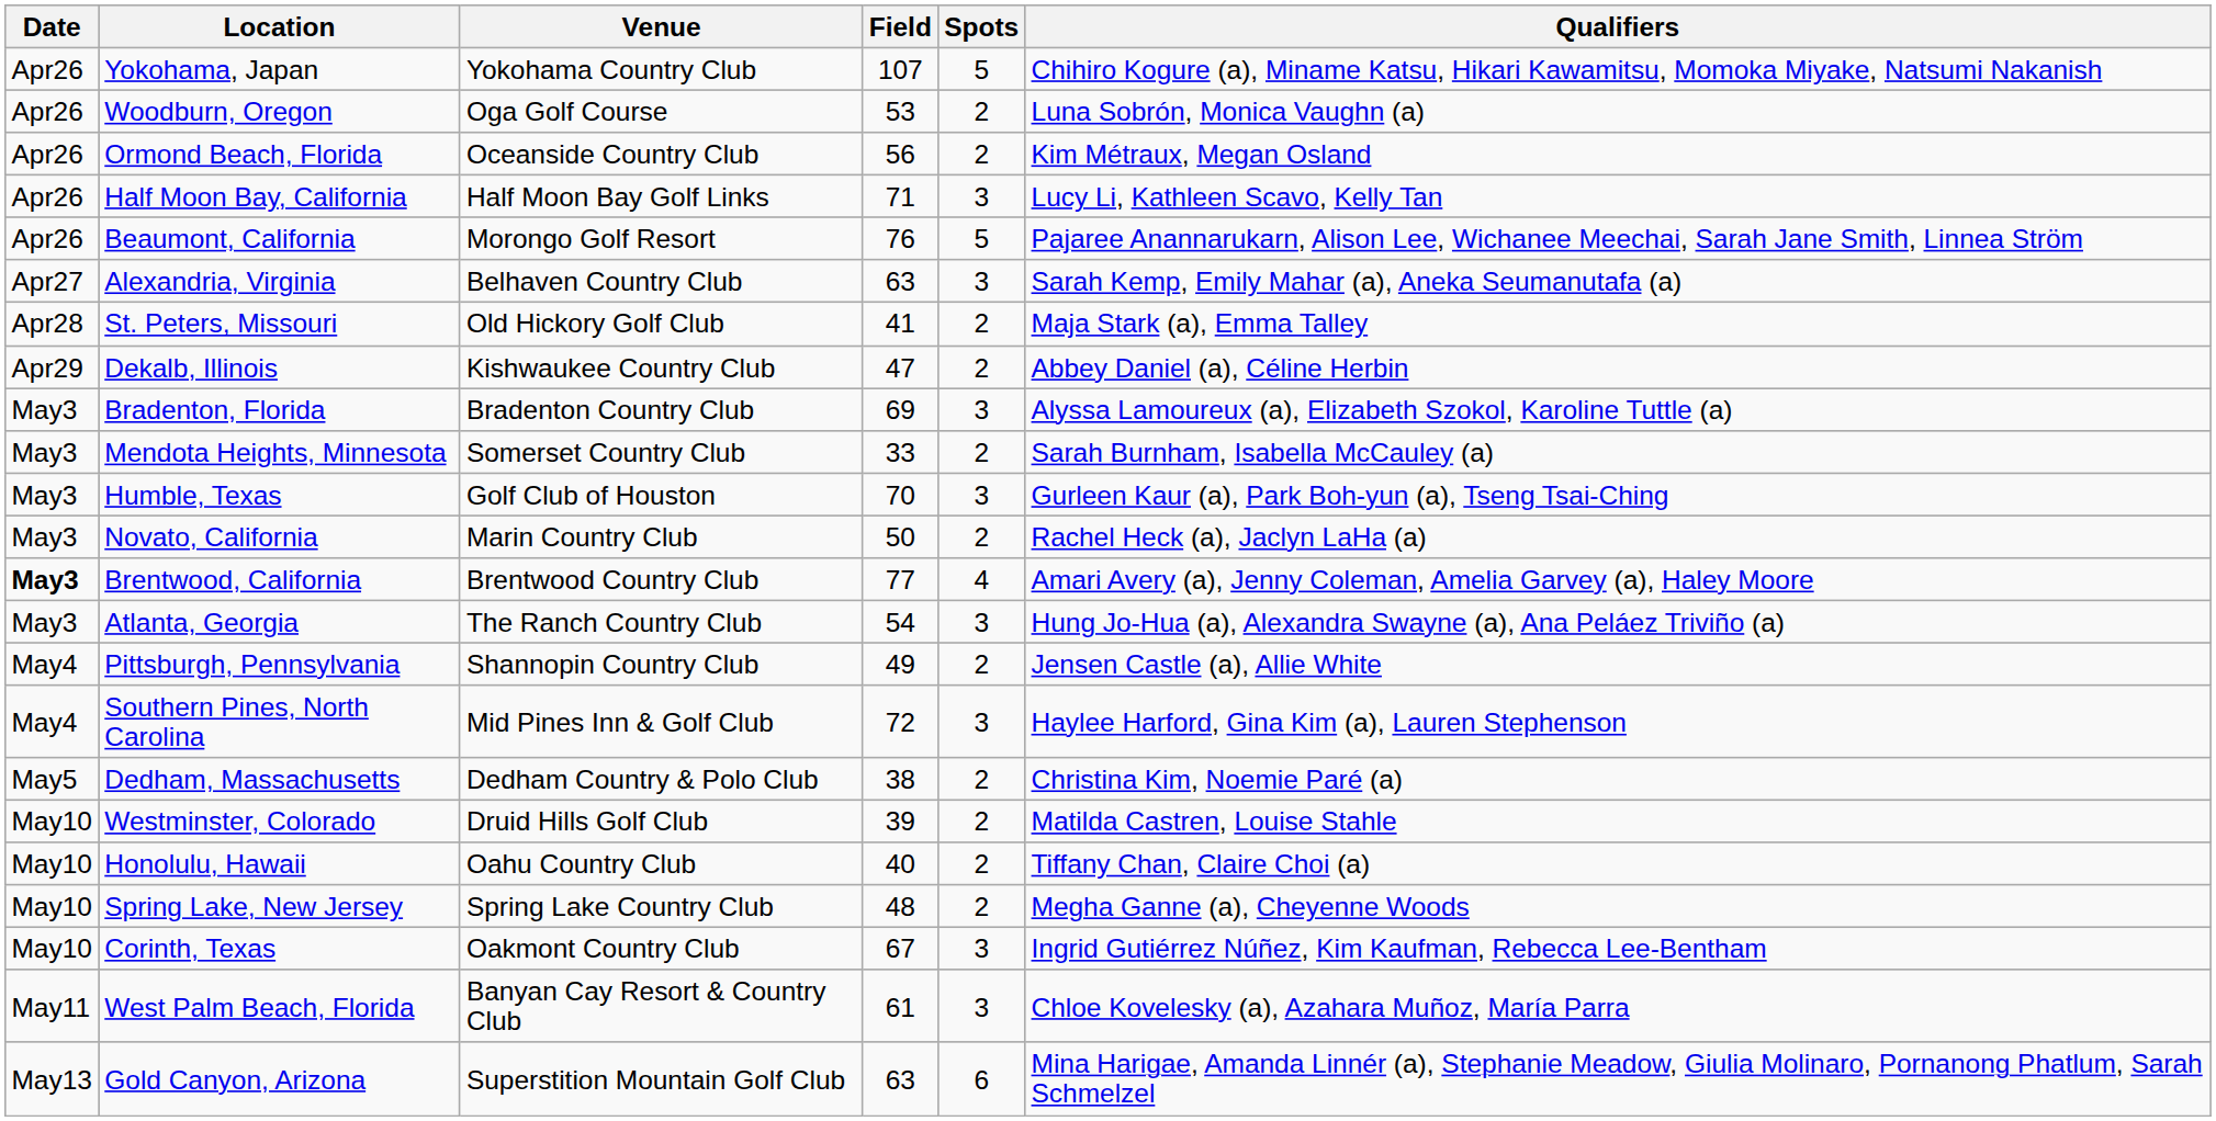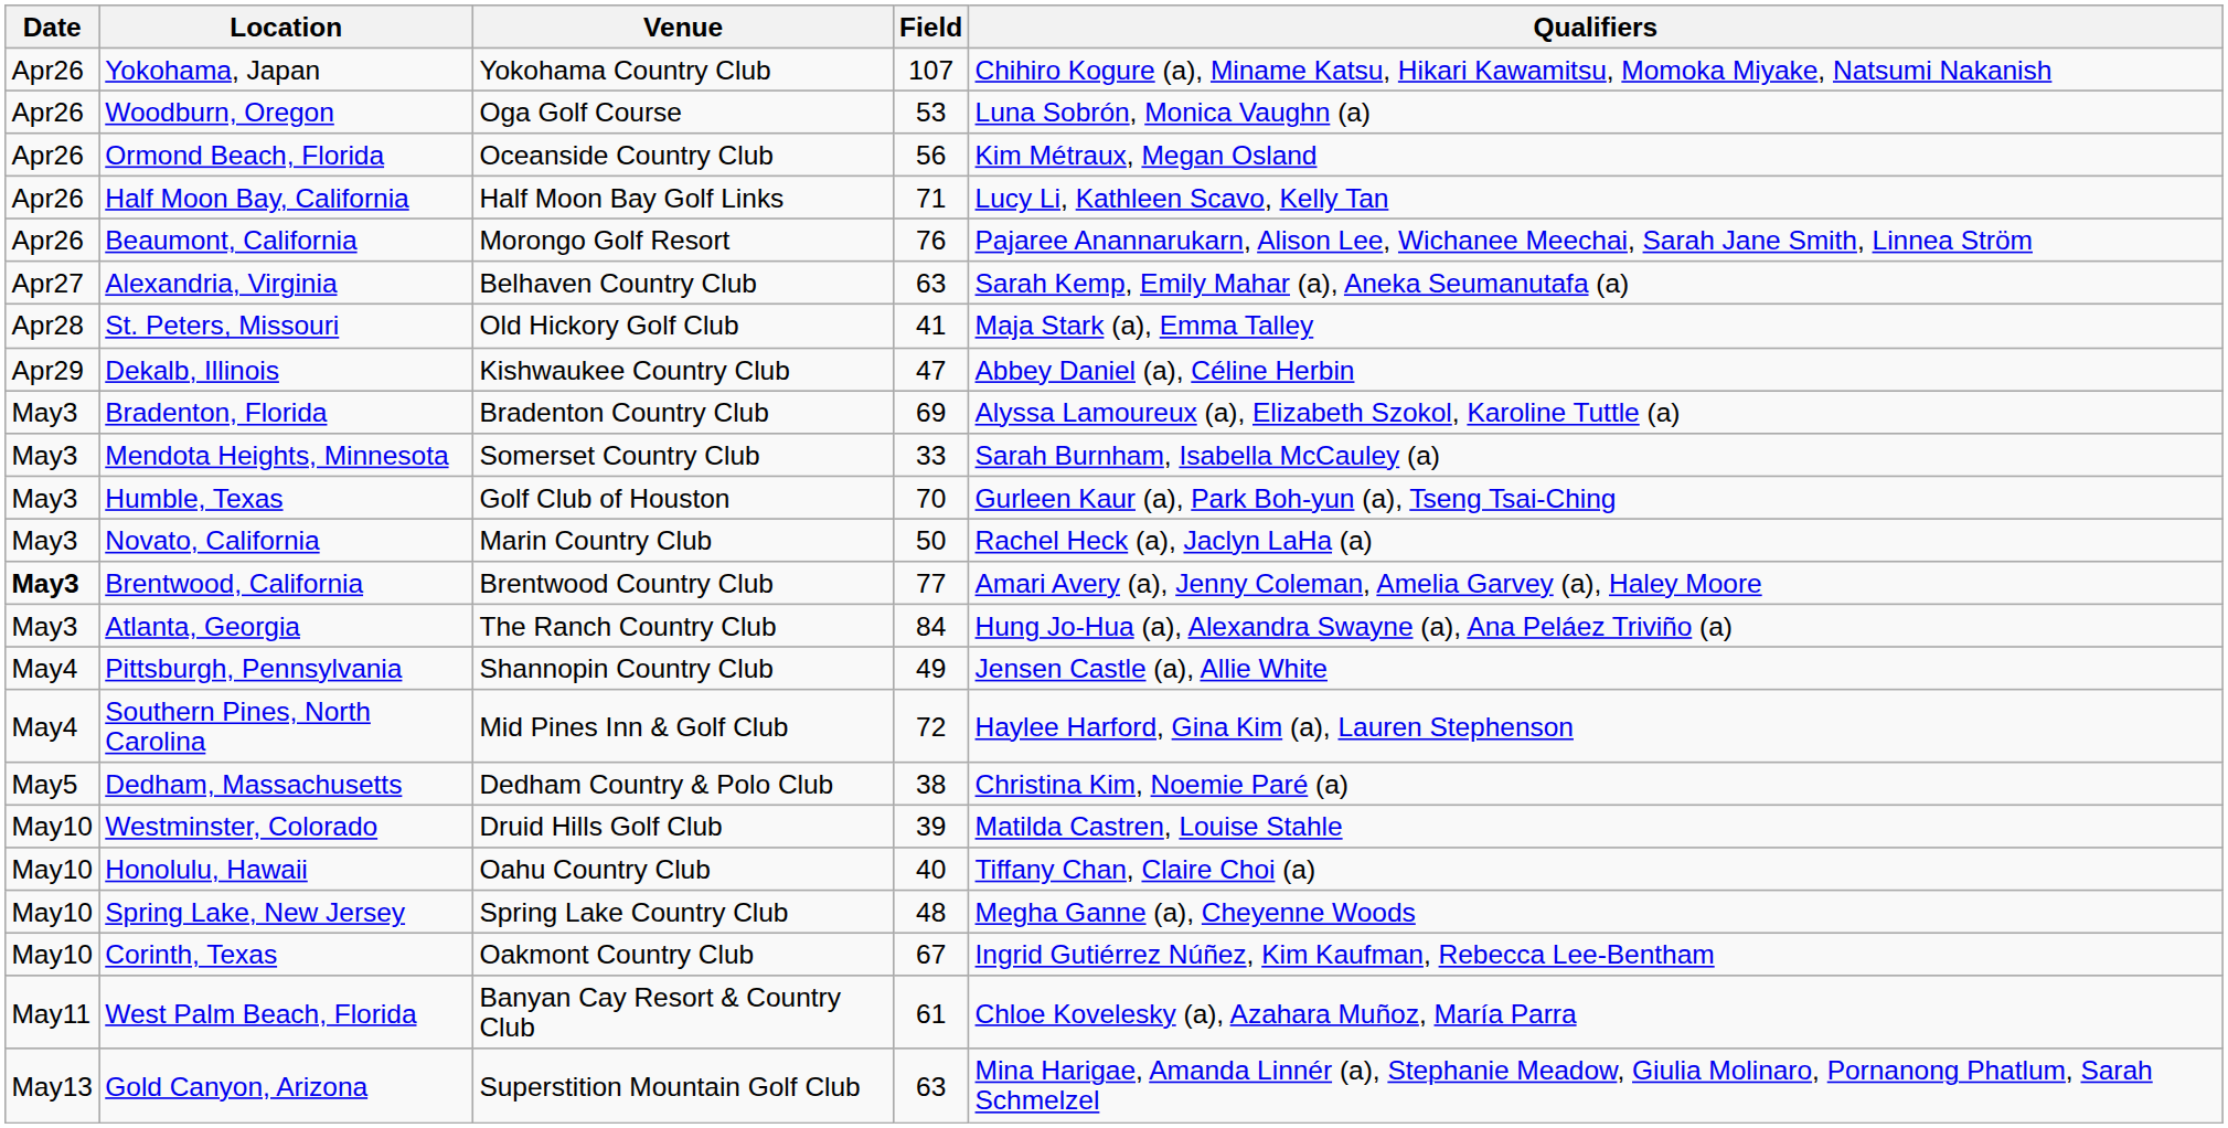- column: Spots | 5 | 2 | 2 | 3 | 5 | 3 | 2 | 2 | 3 | 2 | 3 | 2 | 4 | 3 | 2 | 3 | 2 | 2 | 2 | 2 | 3 | 3 | 6
Atlanta, Georgia | Field: 54 -> 84
